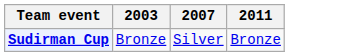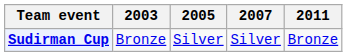+ column: 2005 | Silver
